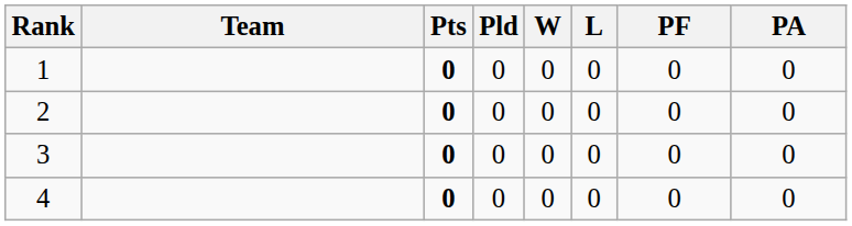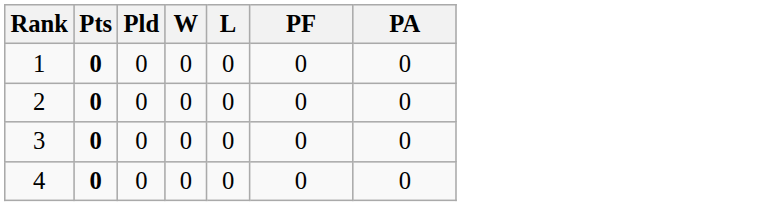- column: Team
